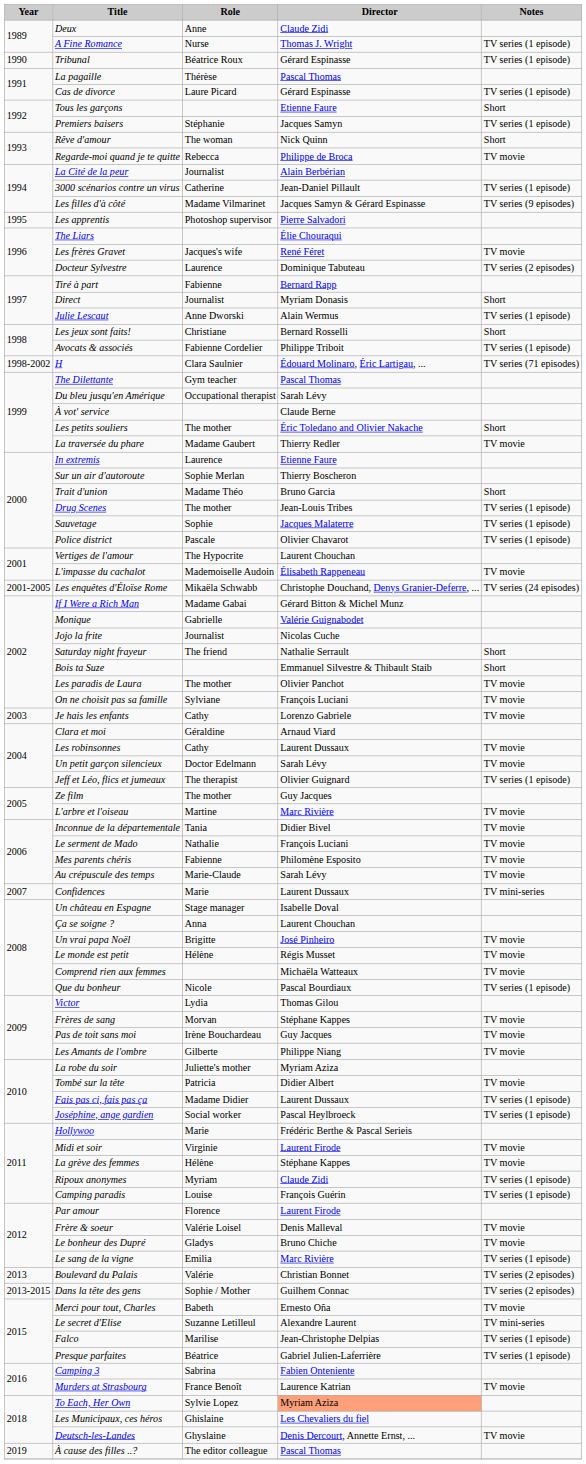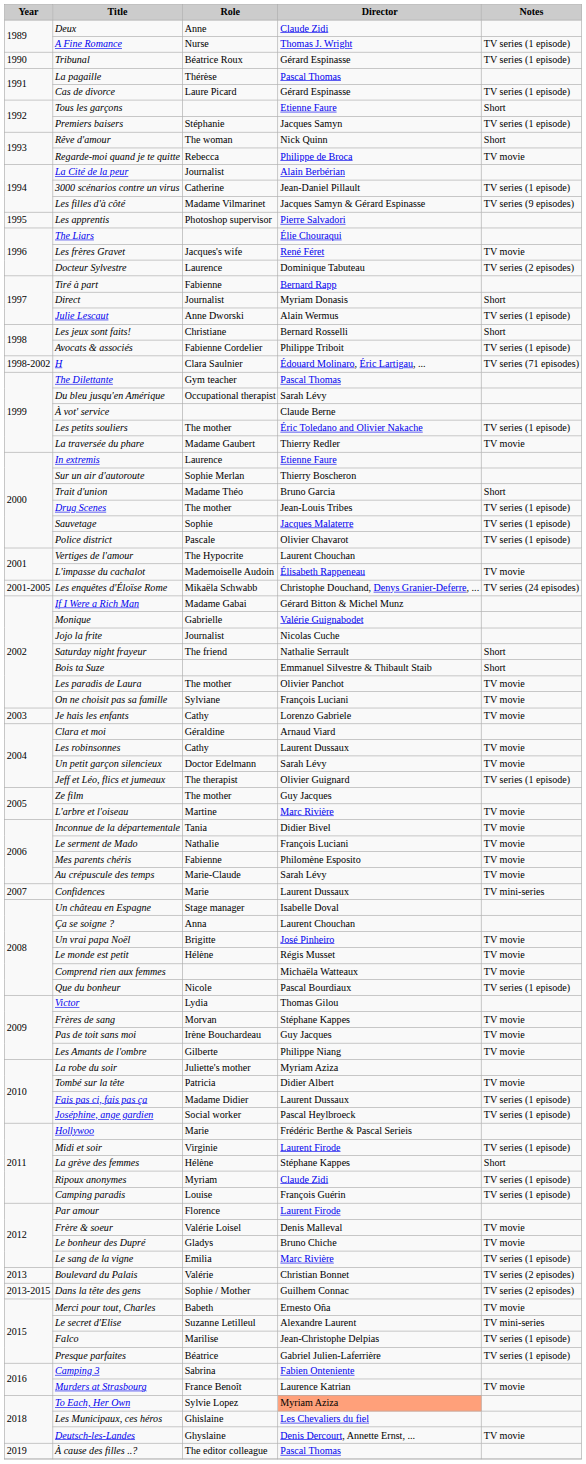Les petits souliers | Notes: Short -> TV series (1 episode)
Midi et soir | Notes: TV movie -> TV series (1 episode)
La grève des femmes | Notes: TV movie -> Short
